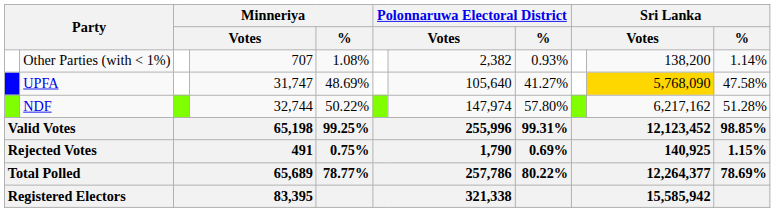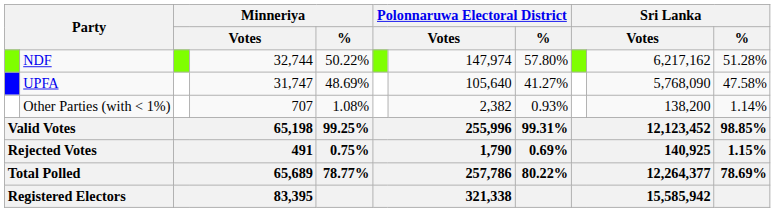rows swapped: NDF <-> Other Parties (with < 1%)
UPFA | column 10: gold background -> no background
